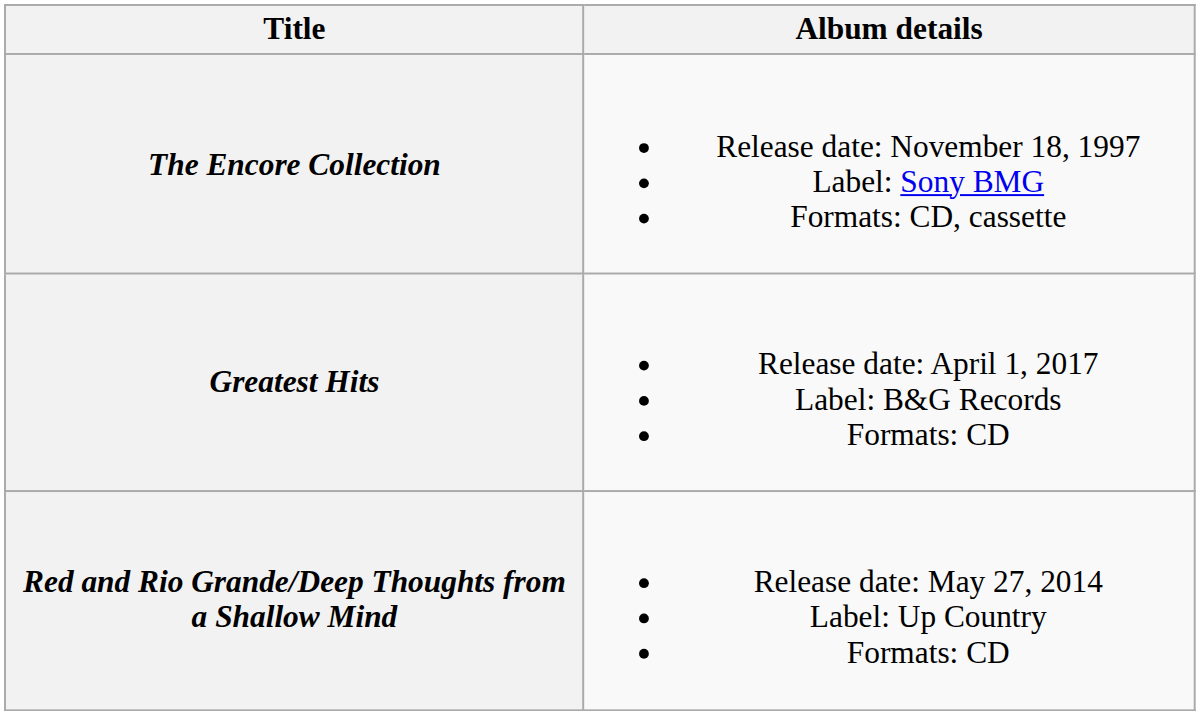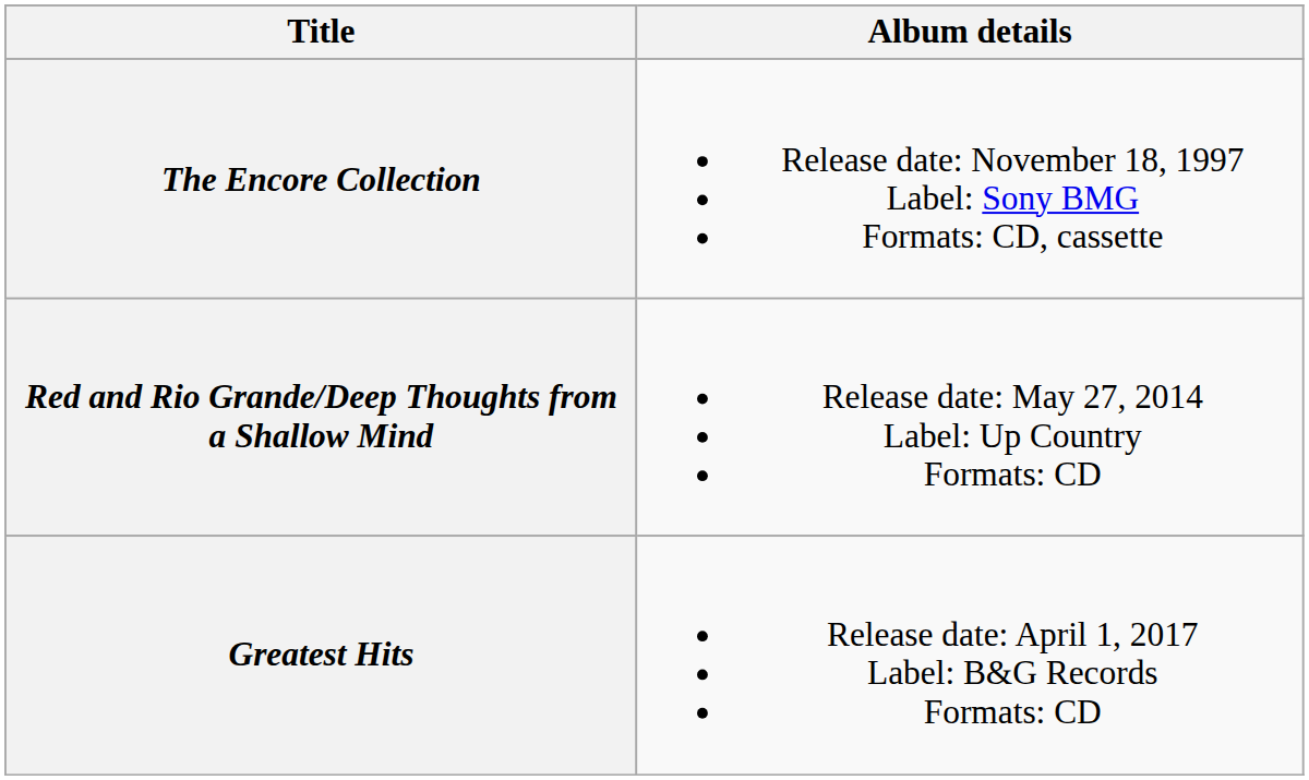rows swapped: Red and Rio Grande/Deep Thoughts from a Shallow Mind <-> Greatest Hits
